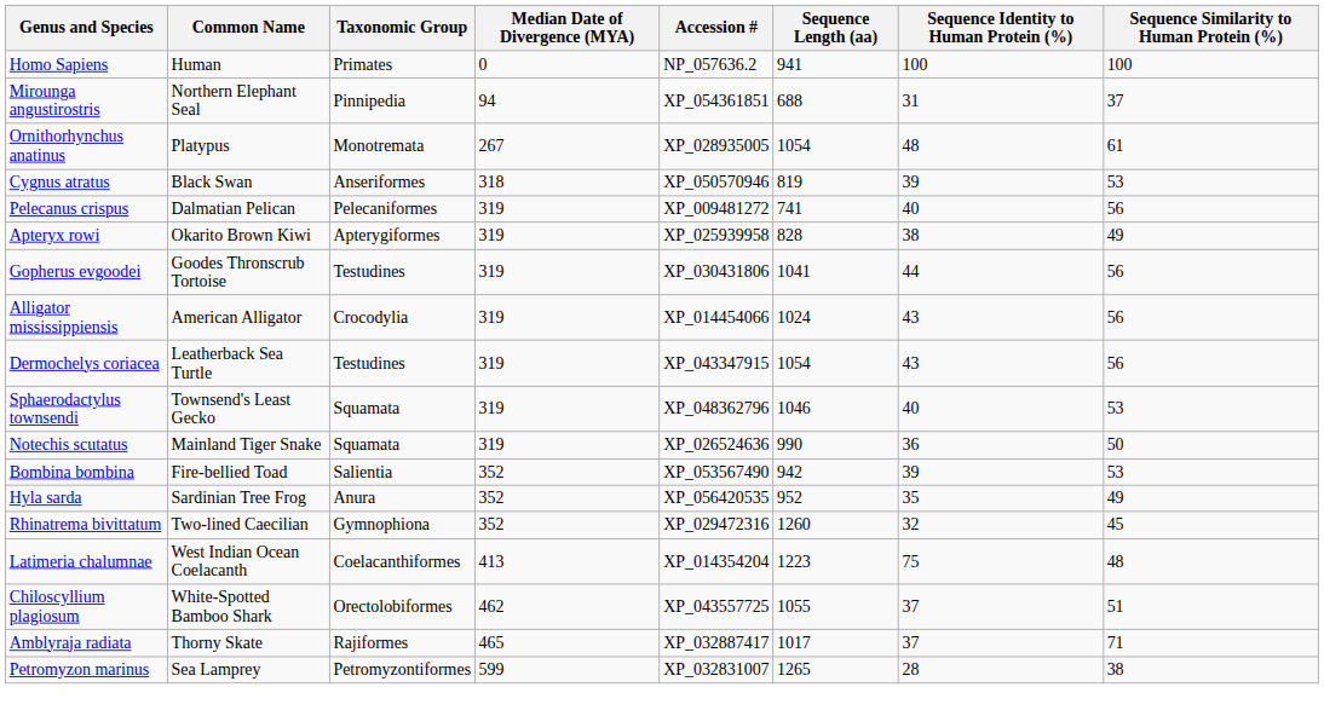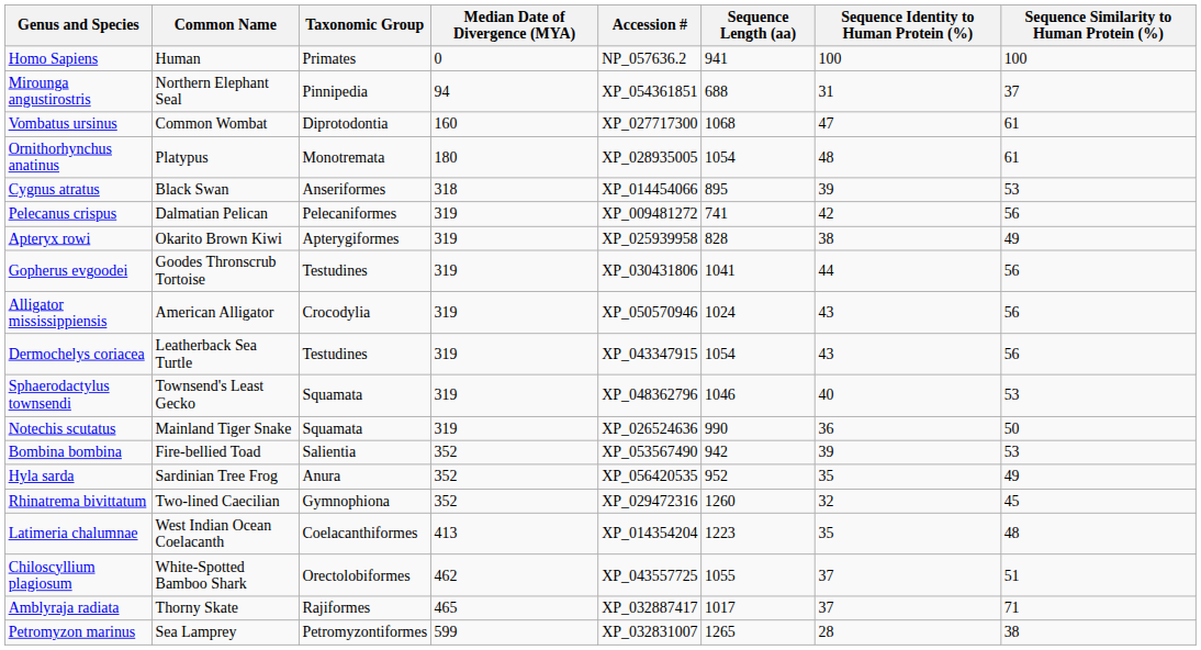+ row: Vombatus ursinus | Common Wombat | Diprotodontia | 160 | XP_027717300 | 1068 | 47 | 61
Ornithorhynchus anatinus | Median Date of Divergence (MYA): 267 -> 180
Cygnus atratus | Accession #: XP_050570946 -> XP_014454066
Cygnus atratus | Sequence Length (aa): 819 -> 895
Pelecanus crispus | Sequence Identity to Human Protein (%): 40 -> 42
Alligator mississippiensis | Accession #: XP_014454066 -> XP_050570946
Latimeria chalumnae | Sequence Identity to Human Protein (%): 75 -> 35
